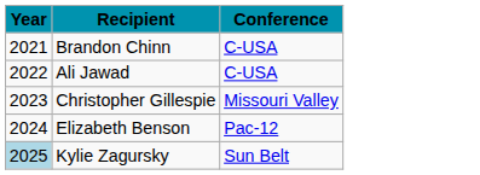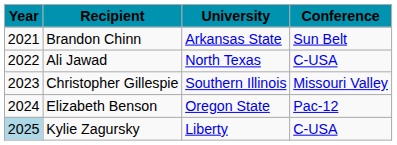+ column: University | Arkansas State | North Texas | Southern Illinois | Oregon State | Liberty
Brandon Chinn | Conference: C-USA -> Sun Belt
Kylie Zagursky | Conference: Sun Belt -> C-USA
